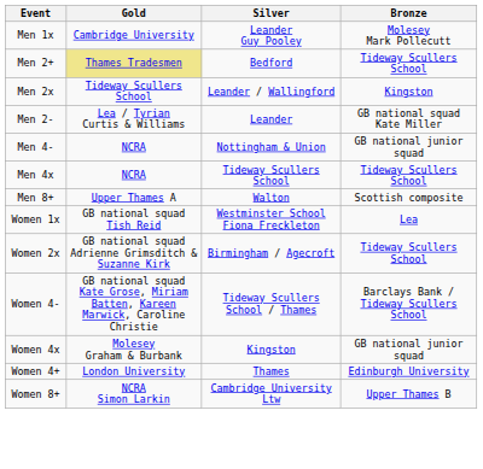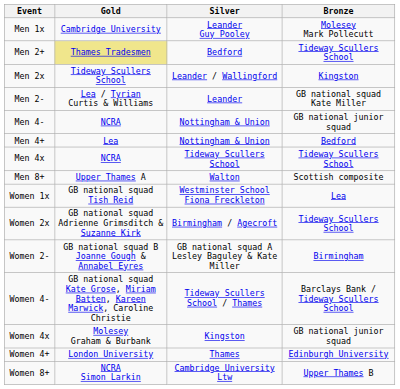+ row: Men 4+ | Lea | Nottingham & Union | Bedford
+ row: Women 2- | GB national squad B Joanne Gough & Annabel Eyres | GB national squad A Lesley Baguley & Kate Miller | Birmingham
